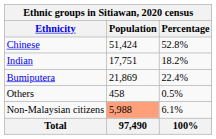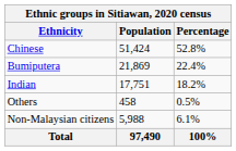rows swapped: Bumiputera <-> Indian
Non-Malaysian citizens | Population: lightsalmon background -> no background
